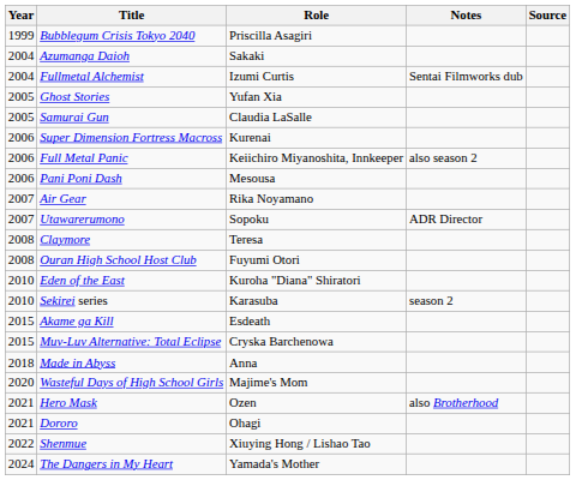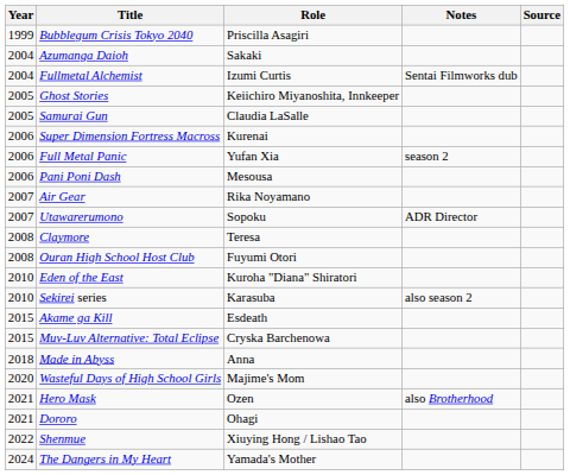Ghost Stories | Role: Yufan Xia -> Keiichiro Miyanoshita, Innkeeper
Full Metal Panic | Role: Keiichiro Miyanoshita, Innkeeper -> Yufan Xia
Full Metal Panic | Notes: also season 2 -> season 2
Sekirei series | Notes: season 2 -> also season 2
